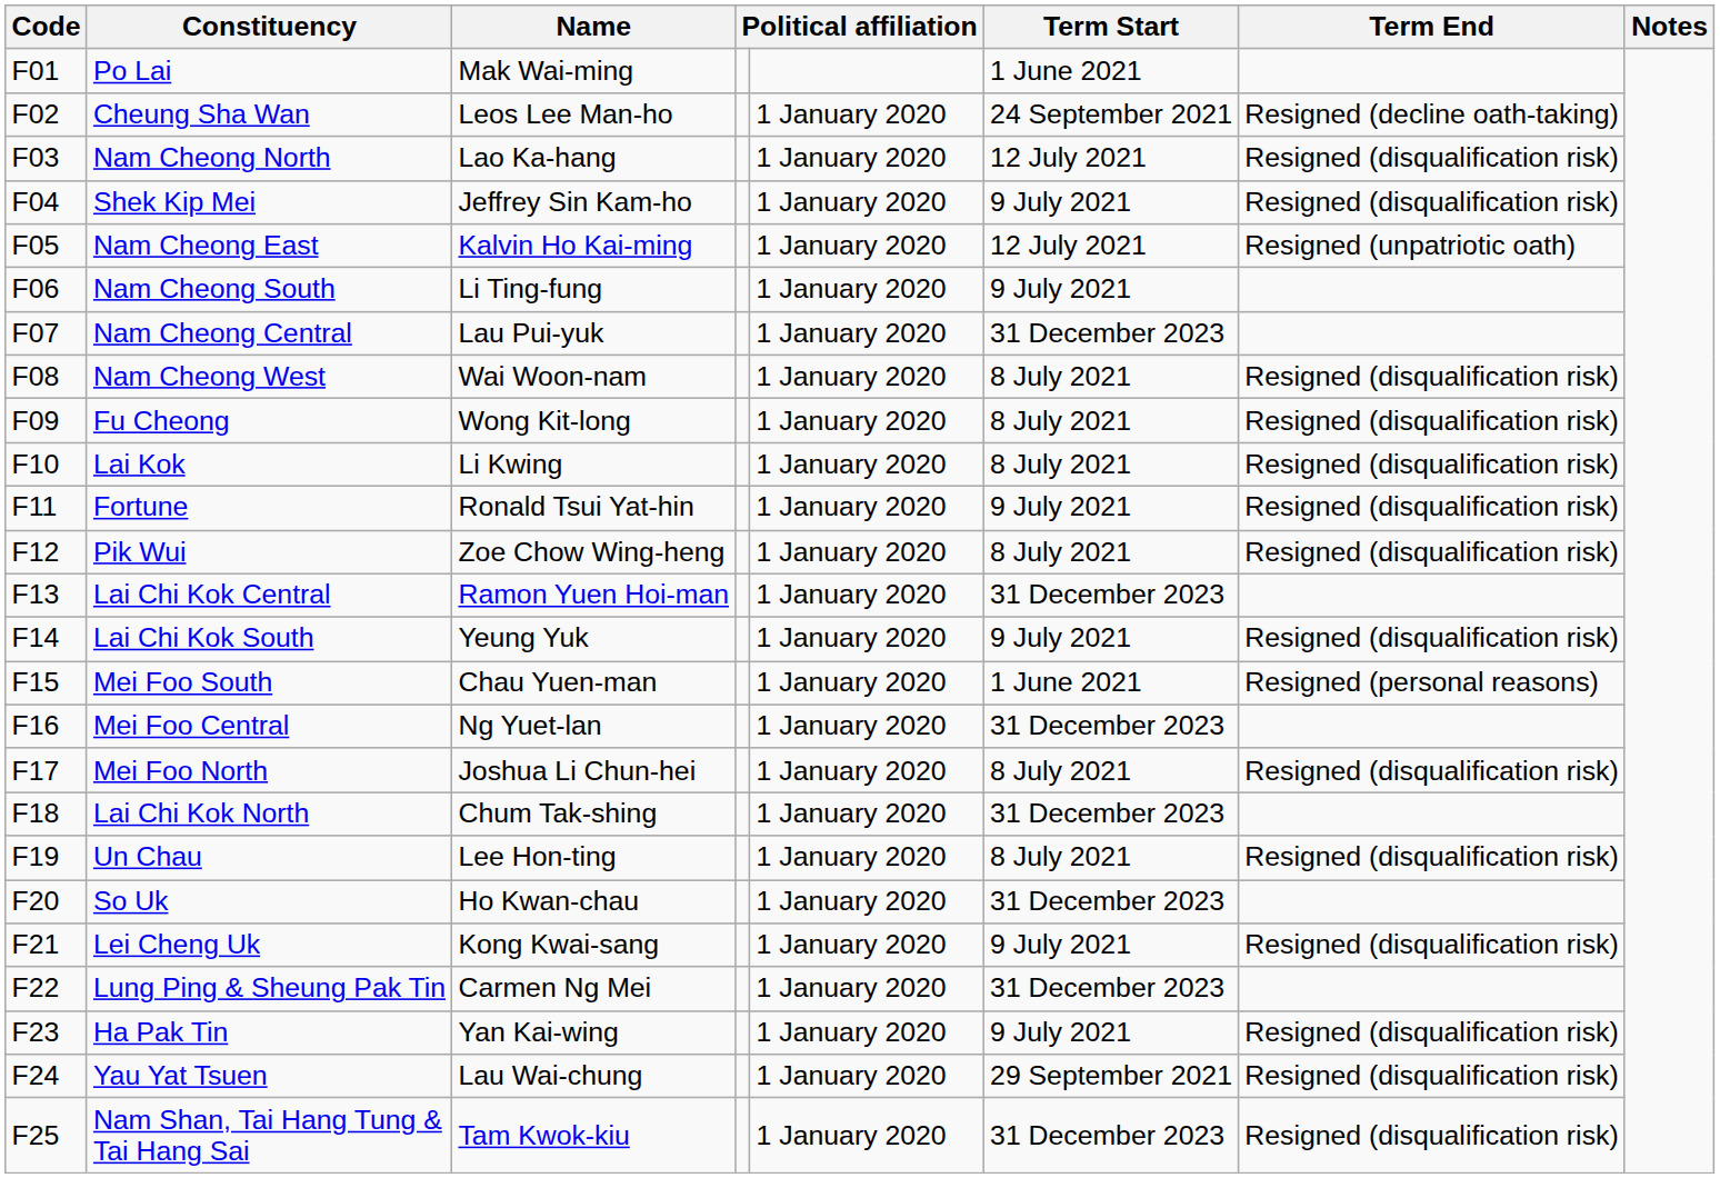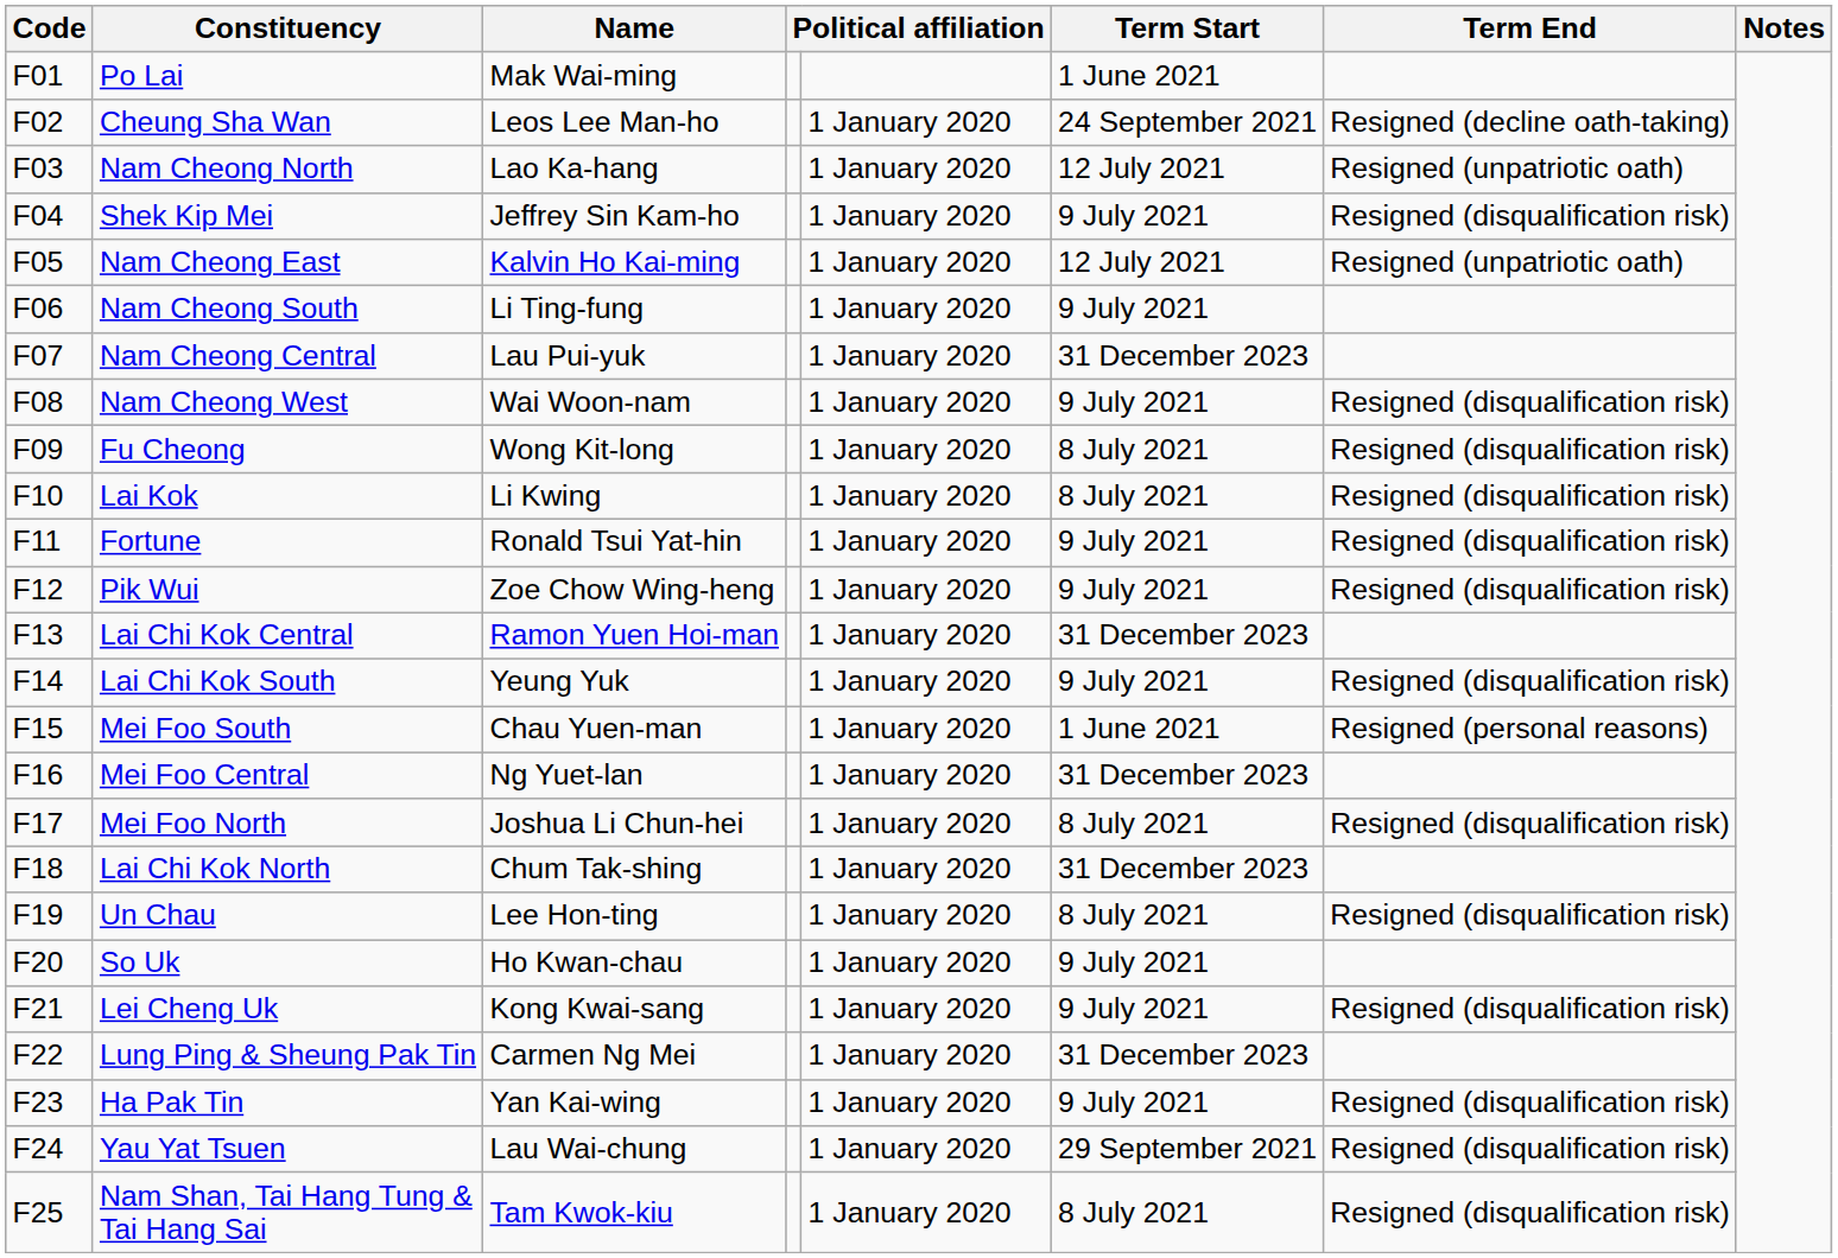Nam Cheong North | Term End: Resigned (disqualification risk) -> Resigned (unpatriotic oath)
Nam Cheong West | Term Start: 8 July 2021 -> 9 July 2021
Pik Wui | Term Start: 8 July 2021 -> 9 July 2021
So Uk | Term Start: 31 December 2023 -> 9 July 2021
Nam Shan, Tai Hang Tung & Tai Hang Sai | Term Start: 31 December 2023 -> 8 July 2021
